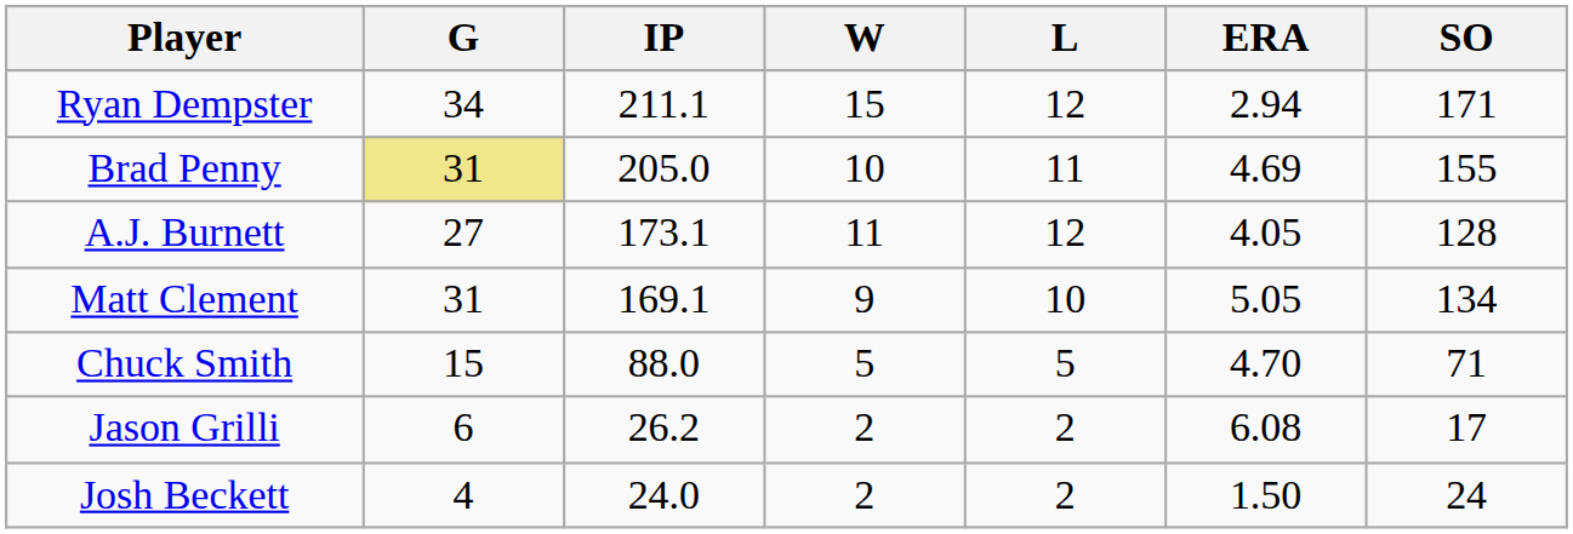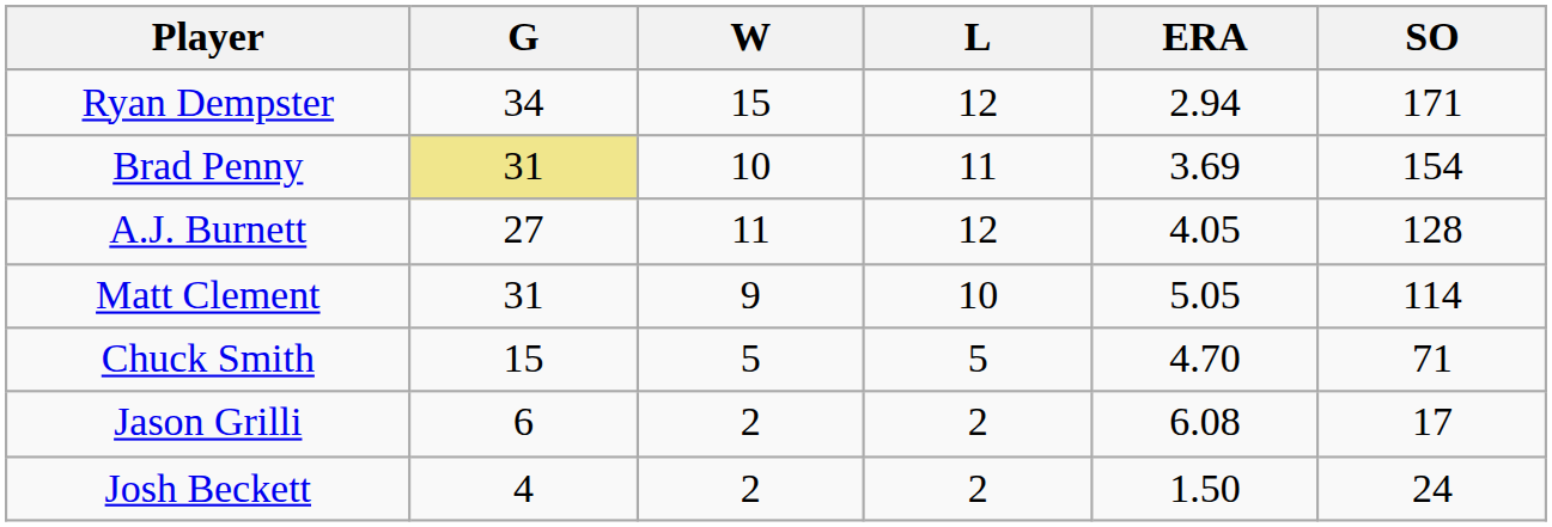- column: IP | 211.1 | 205.0 | 173.1 | 169.1 | 88.0 | 26.2 | 24.0
Brad Penny | ERA: 4.69 -> 3.69
Brad Penny | SO: 155 -> 154
Matt Clement | SO: 134 -> 114
